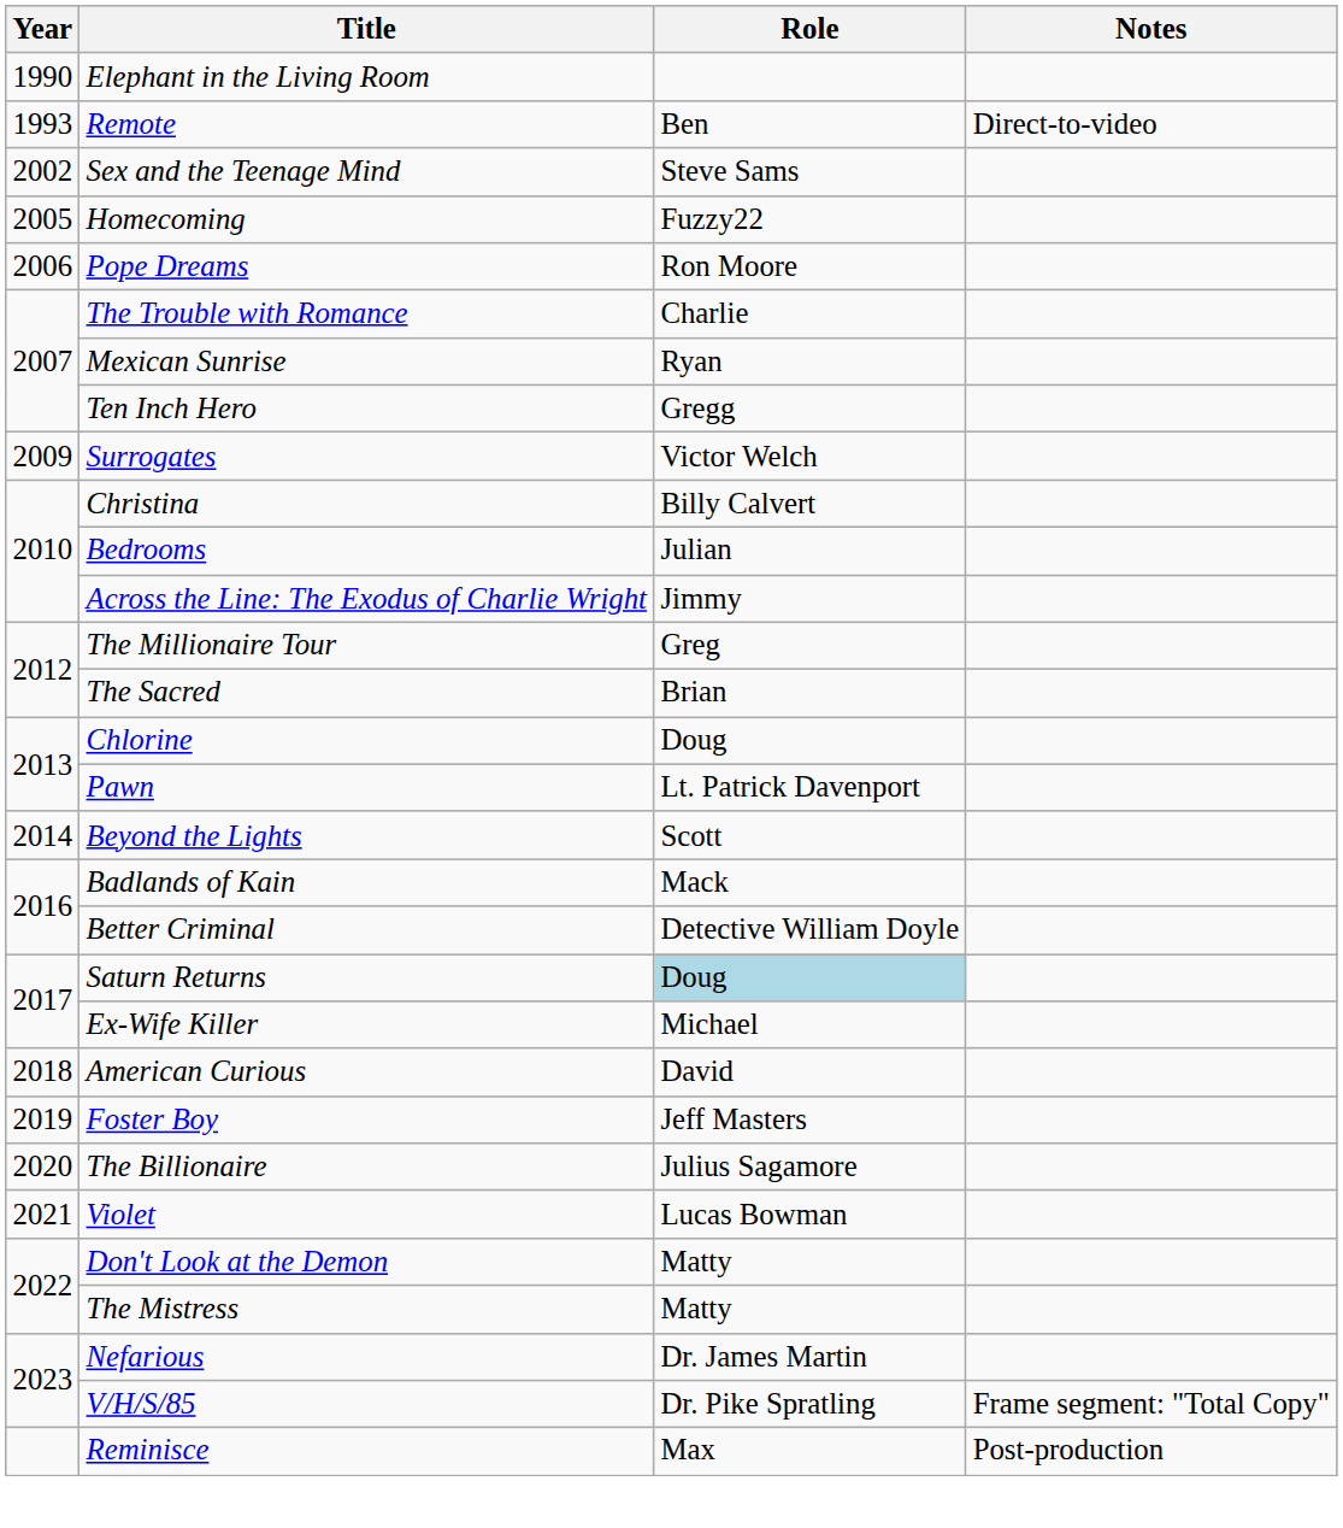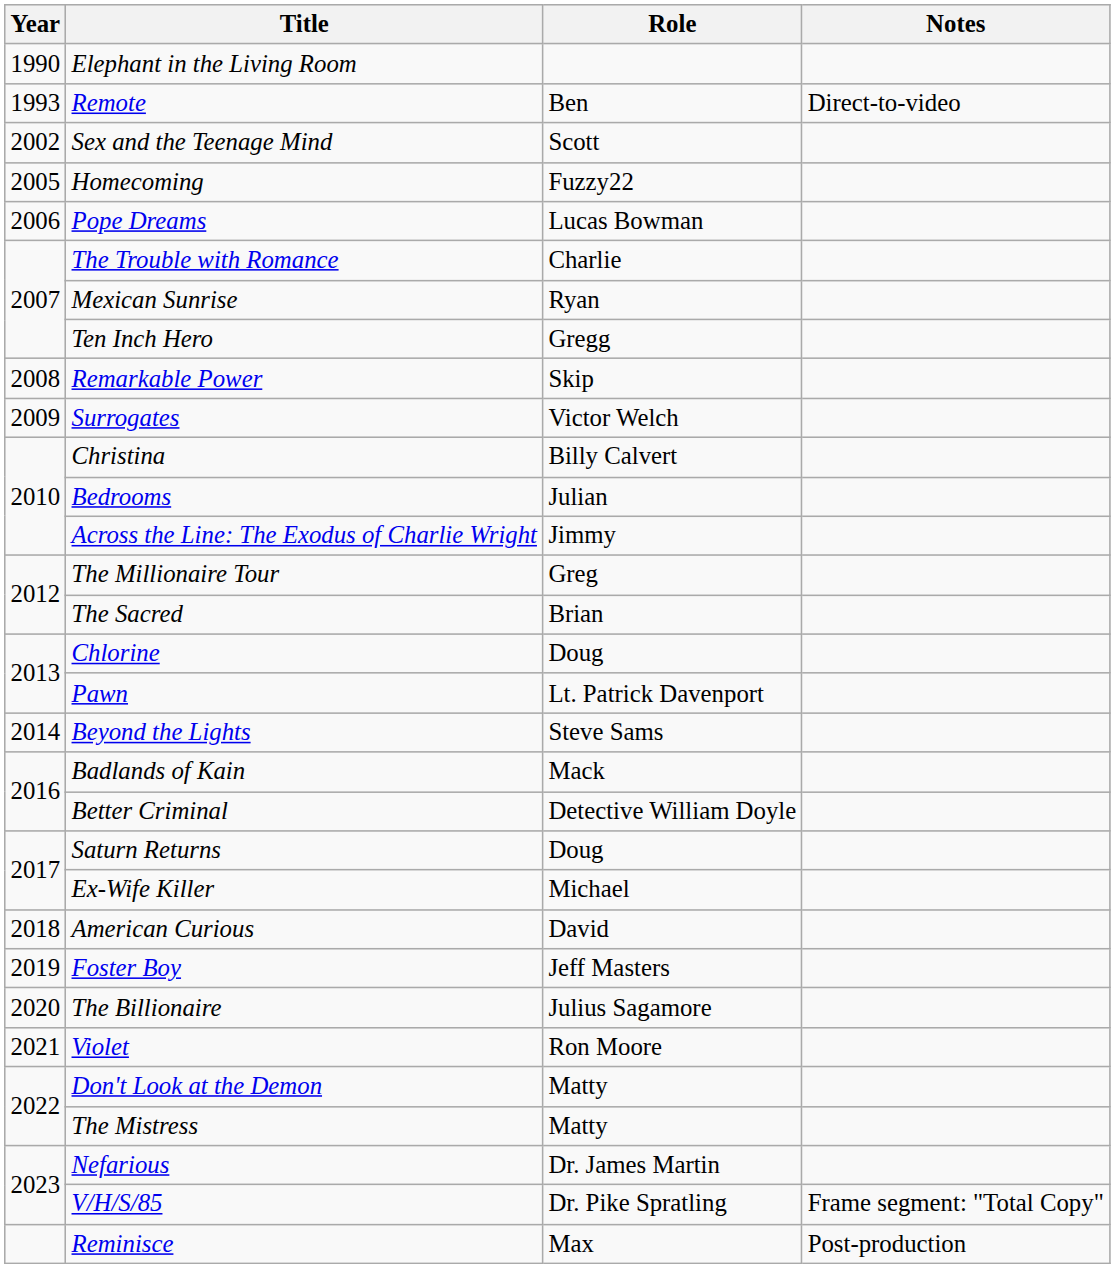Sex and the Teenage Mind | Role: Steve Sams -> Scott
Pope Dreams | Role: Ron Moore -> Lucas Bowman
+ row: 2008 | Remarkable Power | Skip
Beyond the Lights | Role: Scott -> Steve Sams
Saturn Returns | Role: lightblue background -> no background
Violet | Role: Lucas Bowman -> Ron Moore
